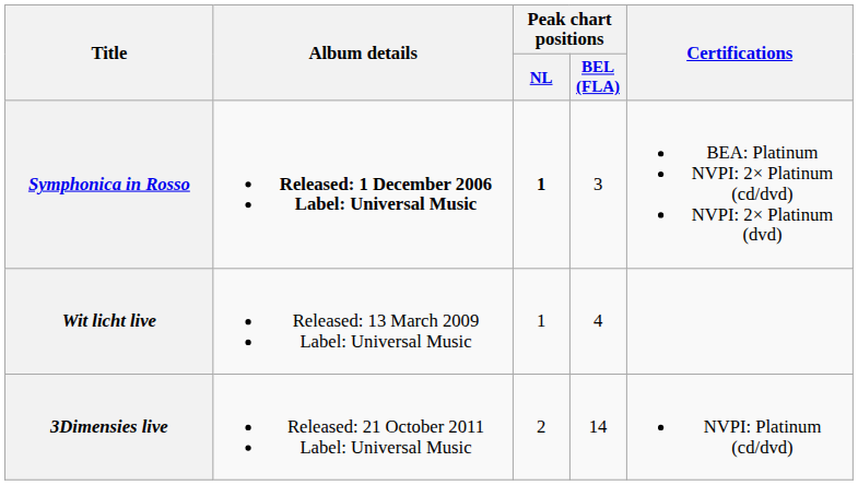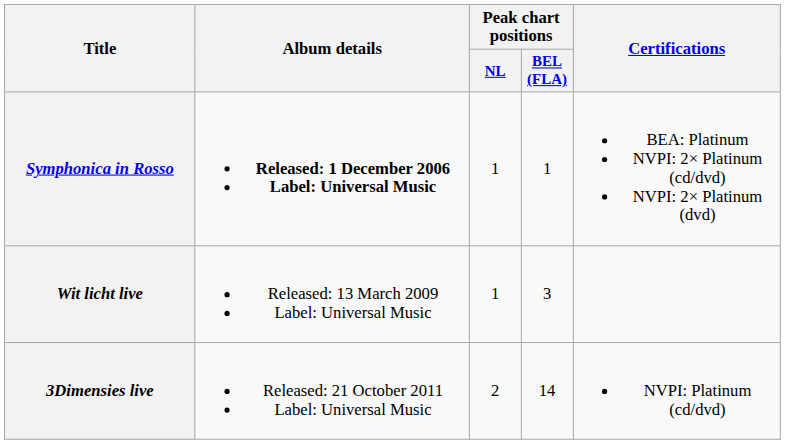Symphonica in Rosso | Peak chart positions / NL: bold -> normal
Symphonica in Rosso | Peak chart positions / BEL (FLA): 3 -> 1
Wit licht live | Peak chart positions / BEL (FLA): 4 -> 3
